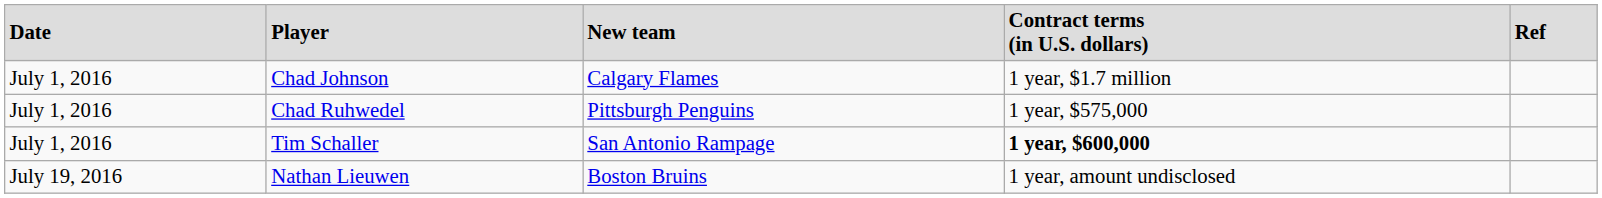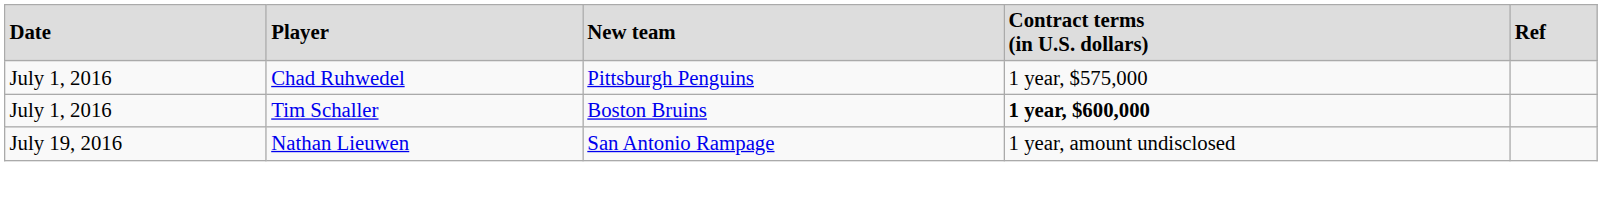- row: July 1, 2016 | Chad Johnson | Calgary Flames | 1 year, $1.7 million
Tim Schaller | column 3: San Antonio Rampage -> Boston Bruins
Nathan Lieuwen | column 3: Boston Bruins -> San Antonio Rampage
